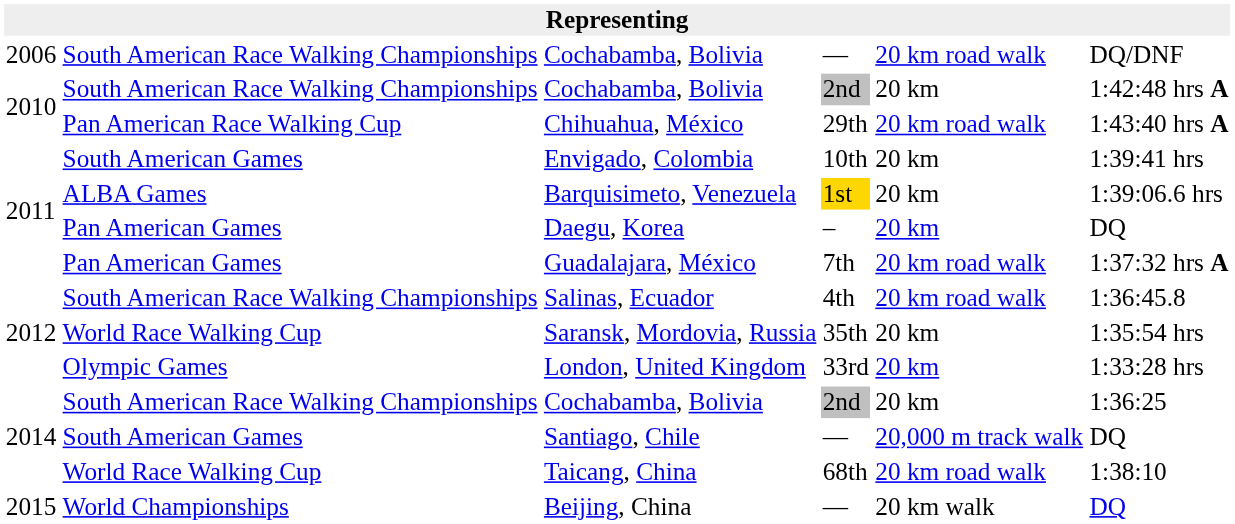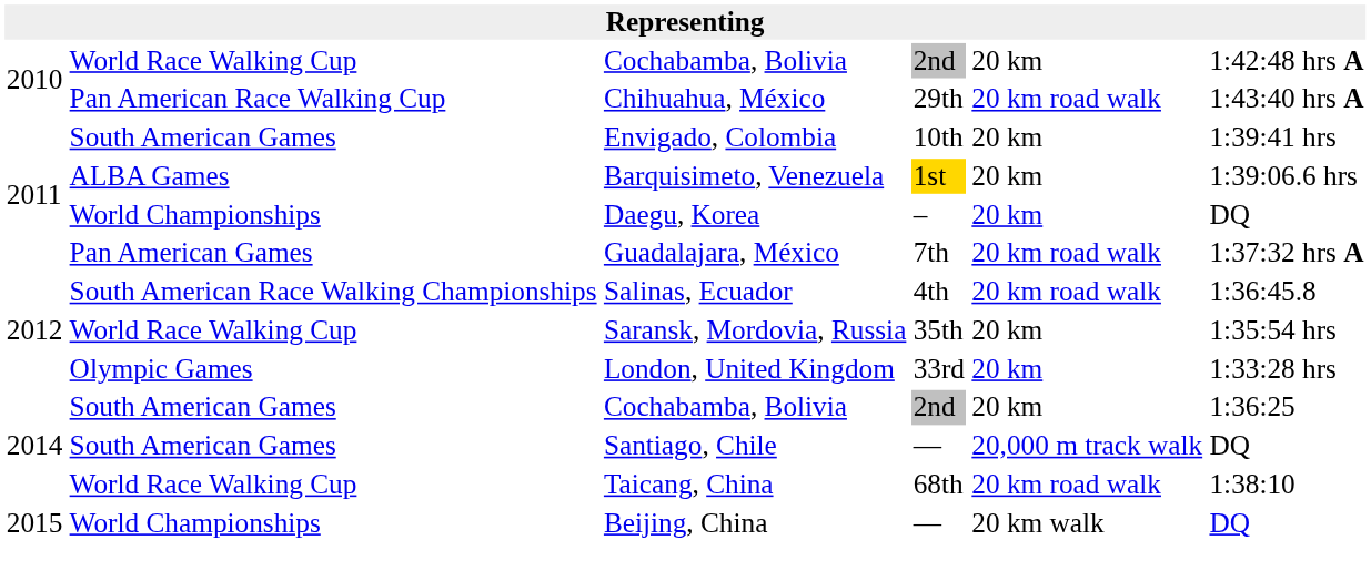- row: 2006 | South American Race Walking Championships | Cochabamba, Bolivia | — | 20 km road walk | DQ/DNF
2010 / Cochabamba, Bolivia | column 2: South American Race Walking Championships -> World Race Walking Cup
Daegu, Korea | column 2: Pan American Games -> World Championships
2014 / Cochabamba, Bolivia | column 2: South American Race Walking Championships -> South American Games
